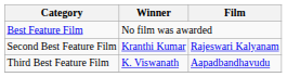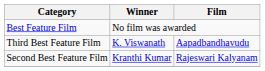rows swapped: Second Best Feature Film <-> Third Best Feature Film
